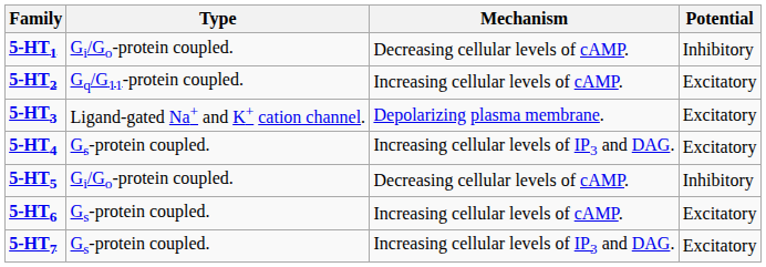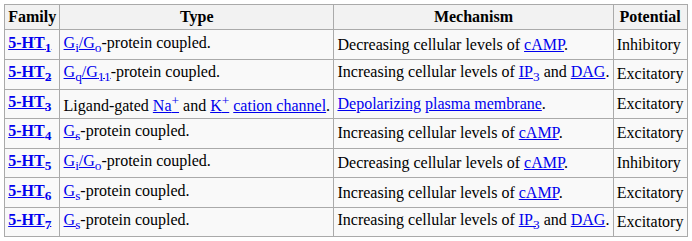5-HT2 | Mechanism: Increasing cellular levels of cAMP. -> Increasing cellular levels of IP3 and DAG.
5-HT4 | Mechanism: Increasing cellular levels of IP3 and DAG. -> Increasing cellular levels of cAMP.
